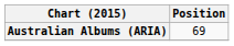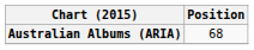Australian Albums (ARIA) | Position: 69 -> 68
